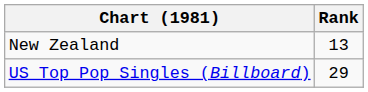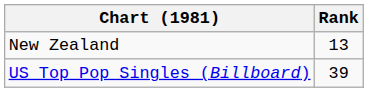US Top Pop Singles (Billboard) | Rank: 29 -> 39
